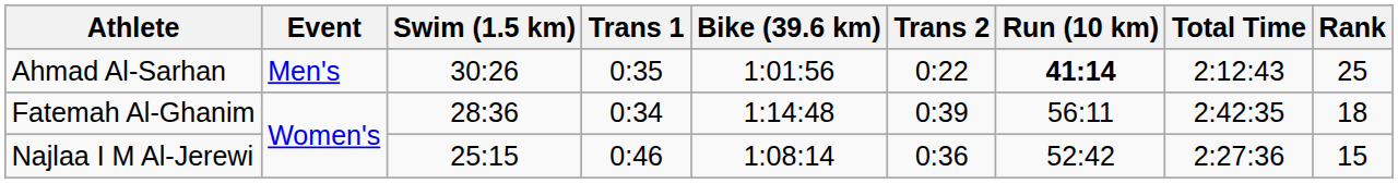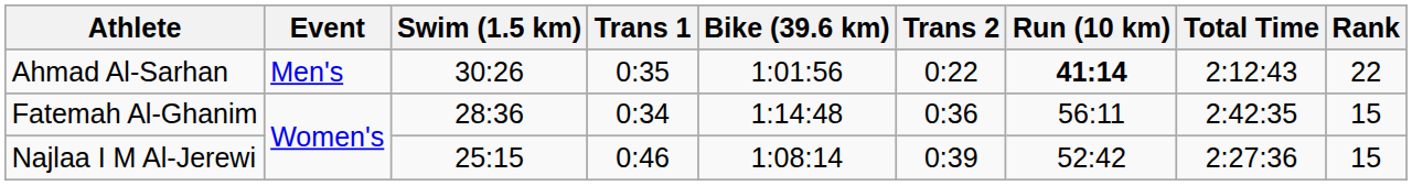Ahmad Al-Sarhan | Rank: 25 -> 22
Fatemah Al-Ghanim | Trans 2: 0:39 -> 0:36
Fatemah Al-Ghanim | Rank: 18 -> 15
Najlaa I M Al-Jerewi | Trans 2: 0:36 -> 0:39
